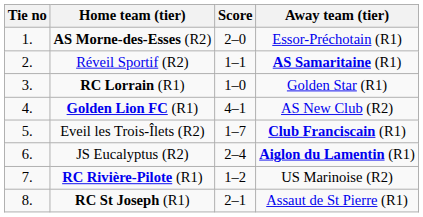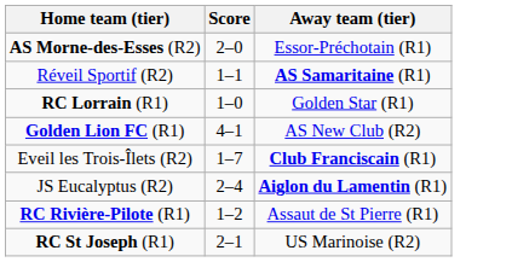- column: Tie no | 1. | 2. | 3. | 4. | 5. | 6. | 7. | 8.
RC Rivière-Pilote (R1) | Away team (tier): US Marinoise (R2) -> Assaut de St Pierre (R1)
RC St Joseph (R1) | Away team (tier): Assaut de St Pierre (R1) -> US Marinoise (R2)
